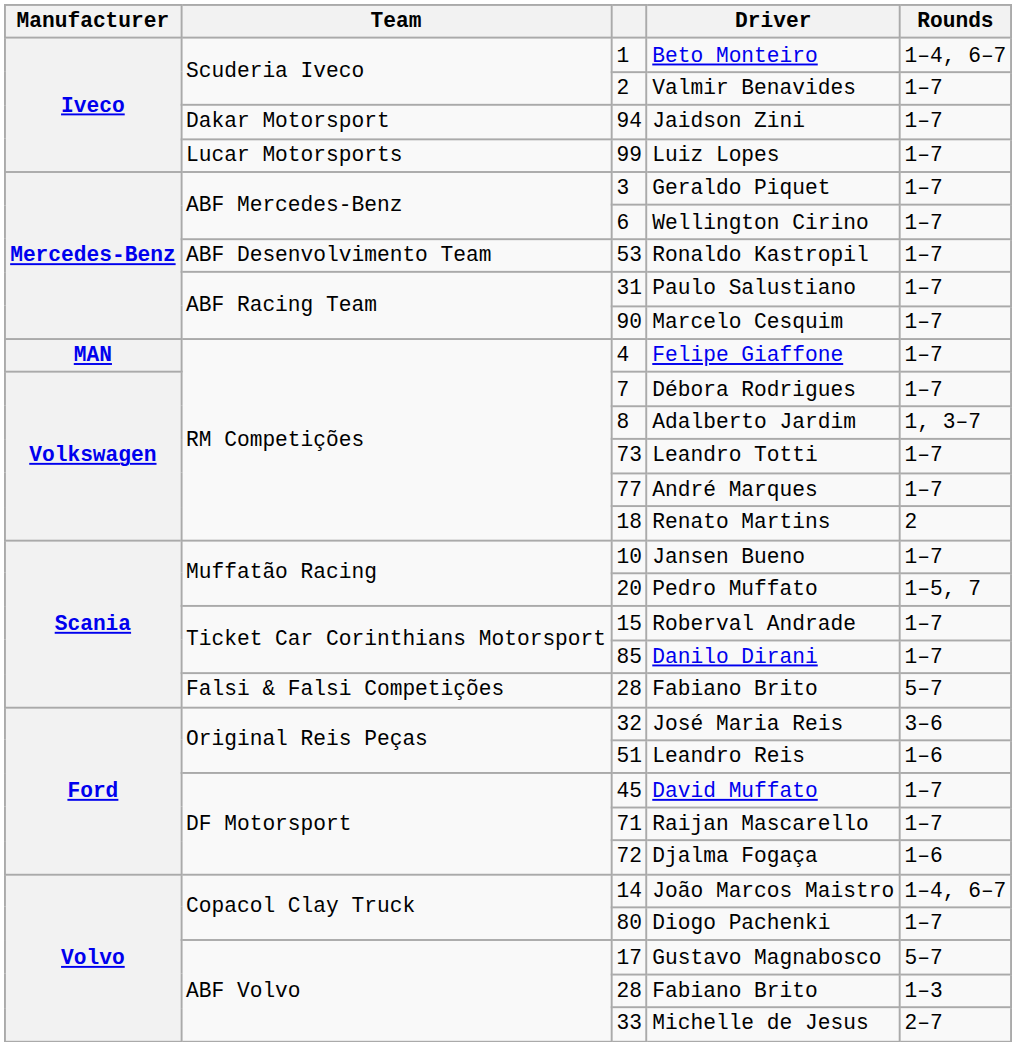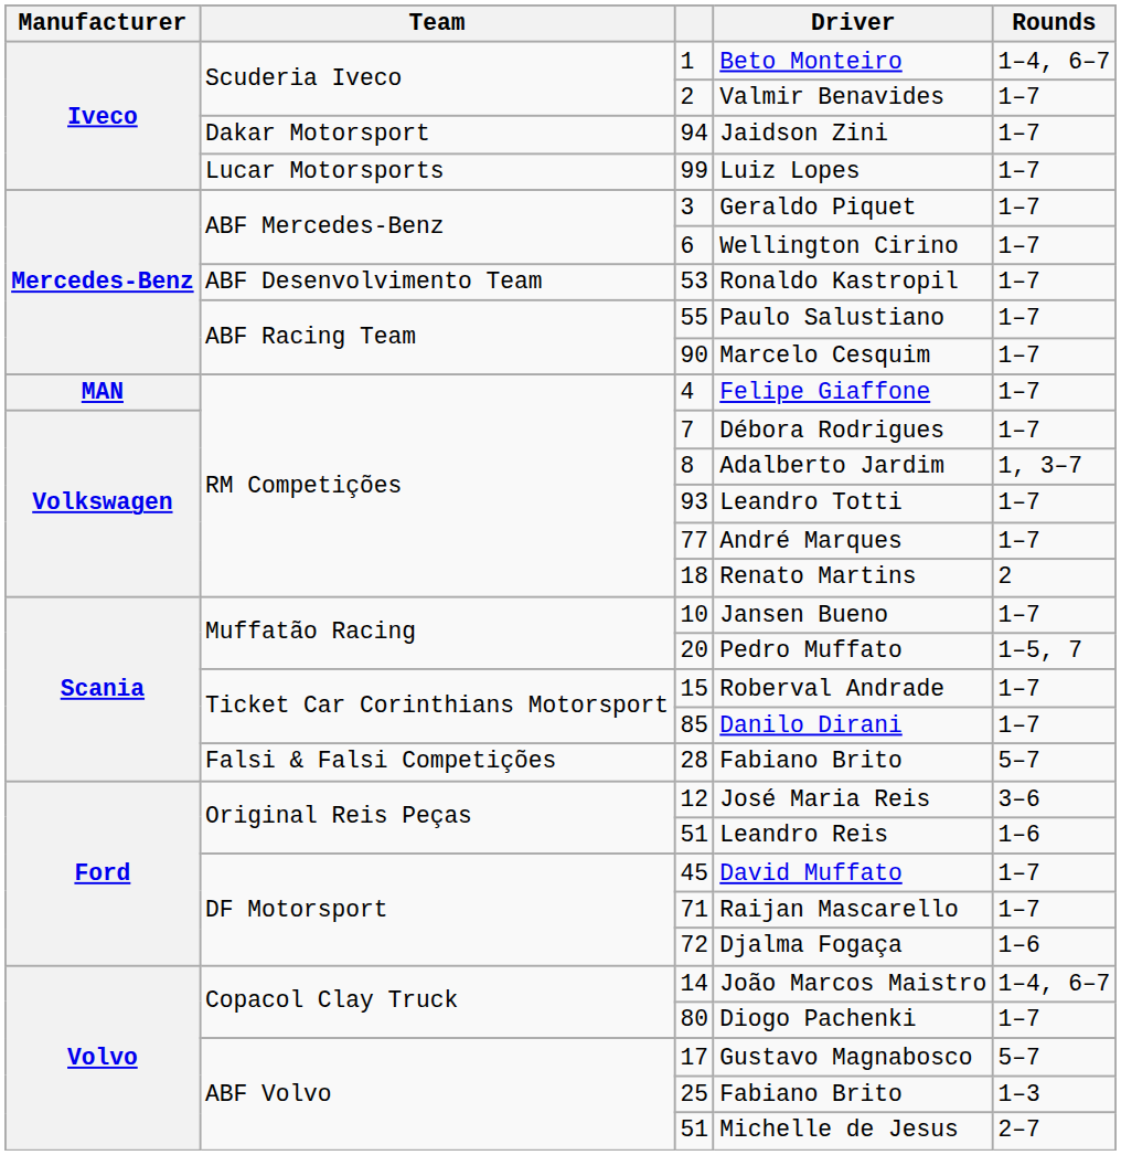Paulo Salustiano | column 3: 31 -> 55
Leandro Totti | column 3: 73 -> 93
José Maria Reis | column 3: 32 -> 12
ABF Volvo / Fabiano Brito | column 3: 28 -> 25
Michelle de Jesus | column 3: 33 -> 51
